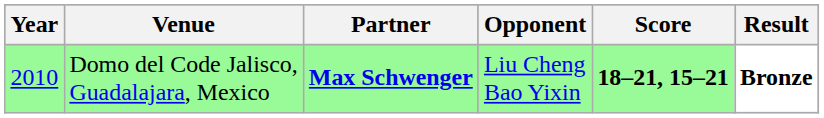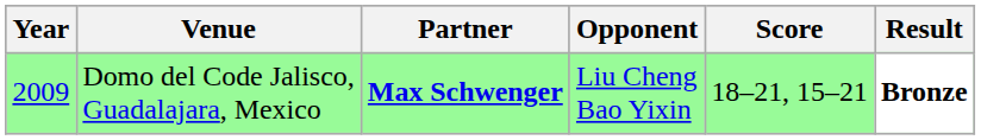Domo del Code Jalisco, Guadalajara, Mexico | Year: 2010 -> 2009
Domo del Code Jalisco, Guadalajara, Mexico | Score: bold -> normal
